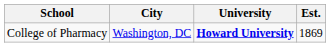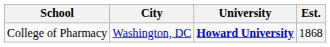College of Pharmacy | Est.: 1869 -> 1868
